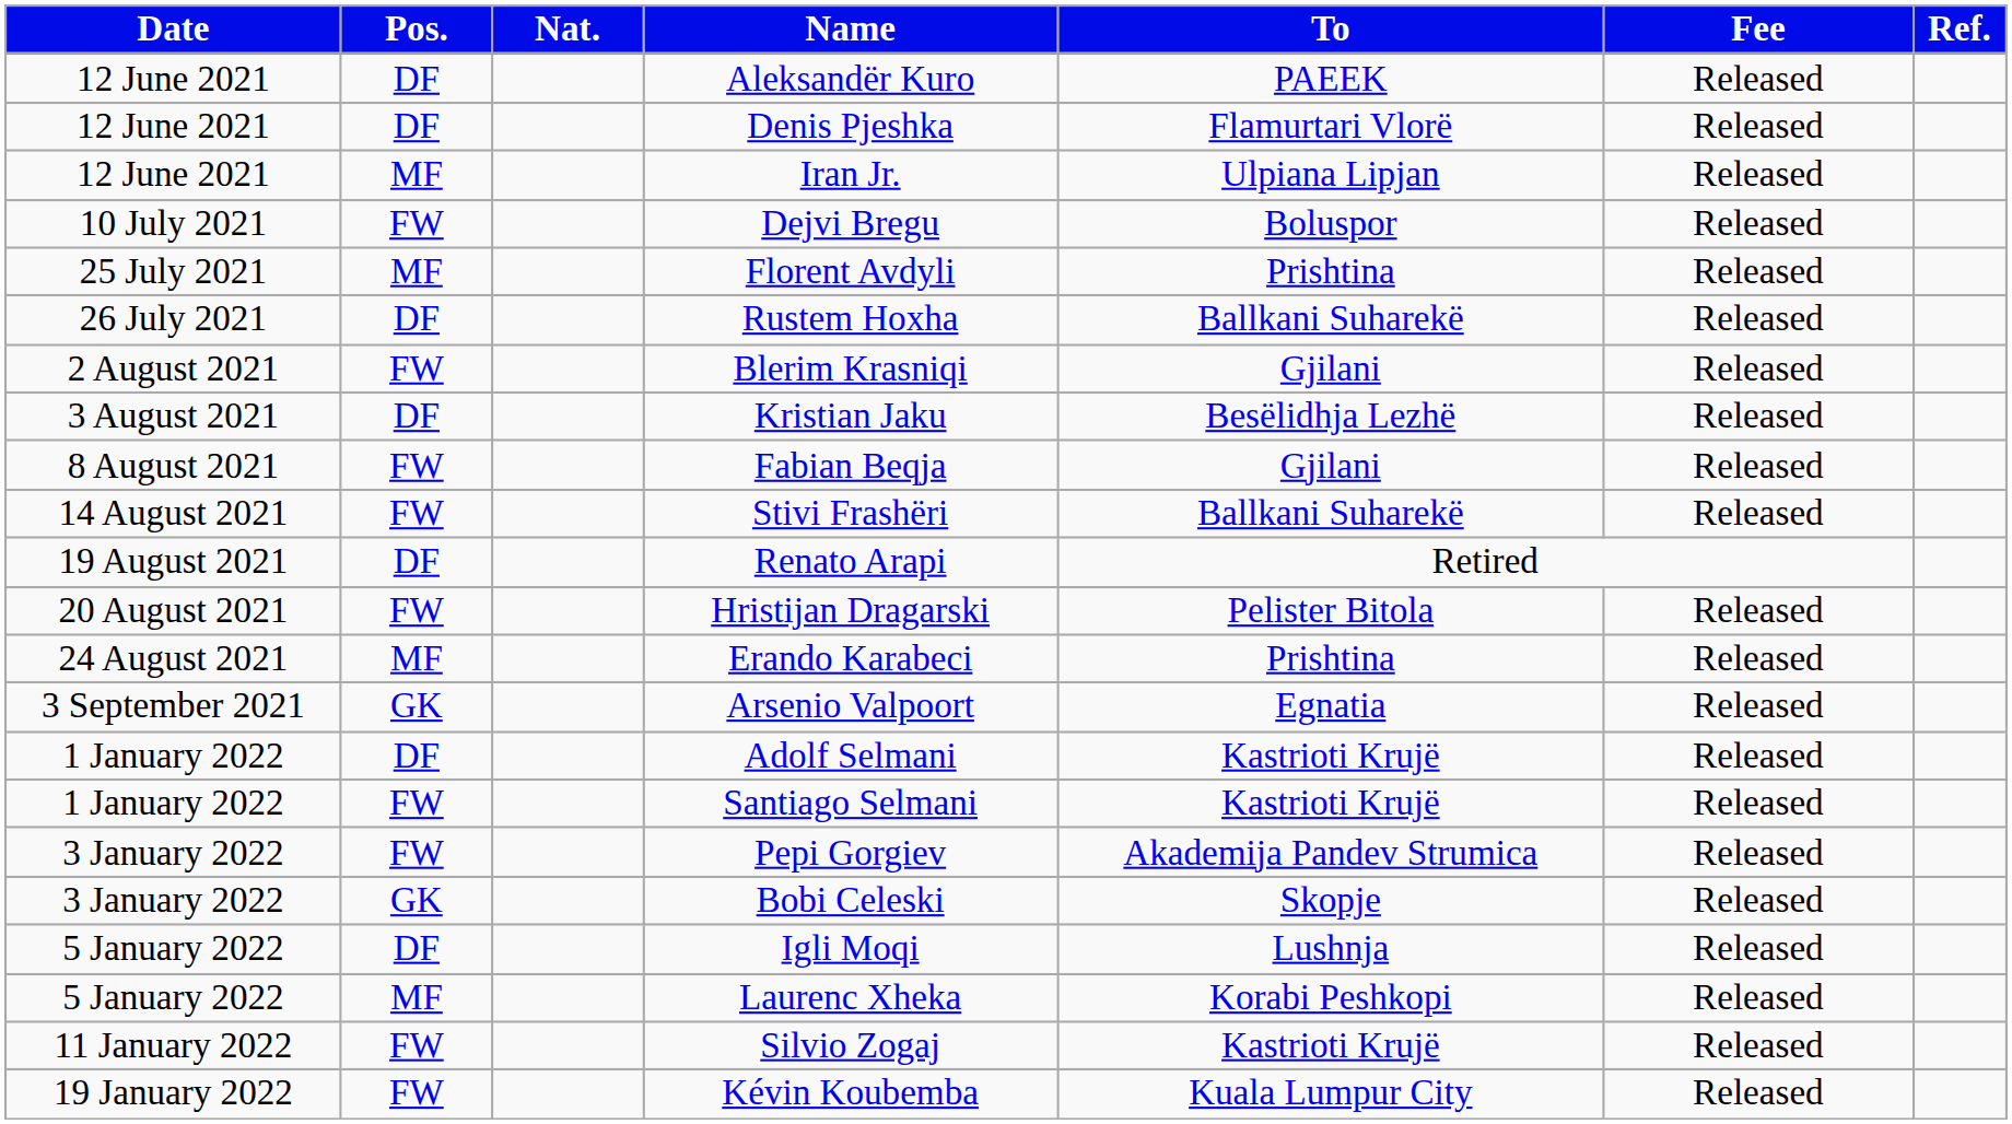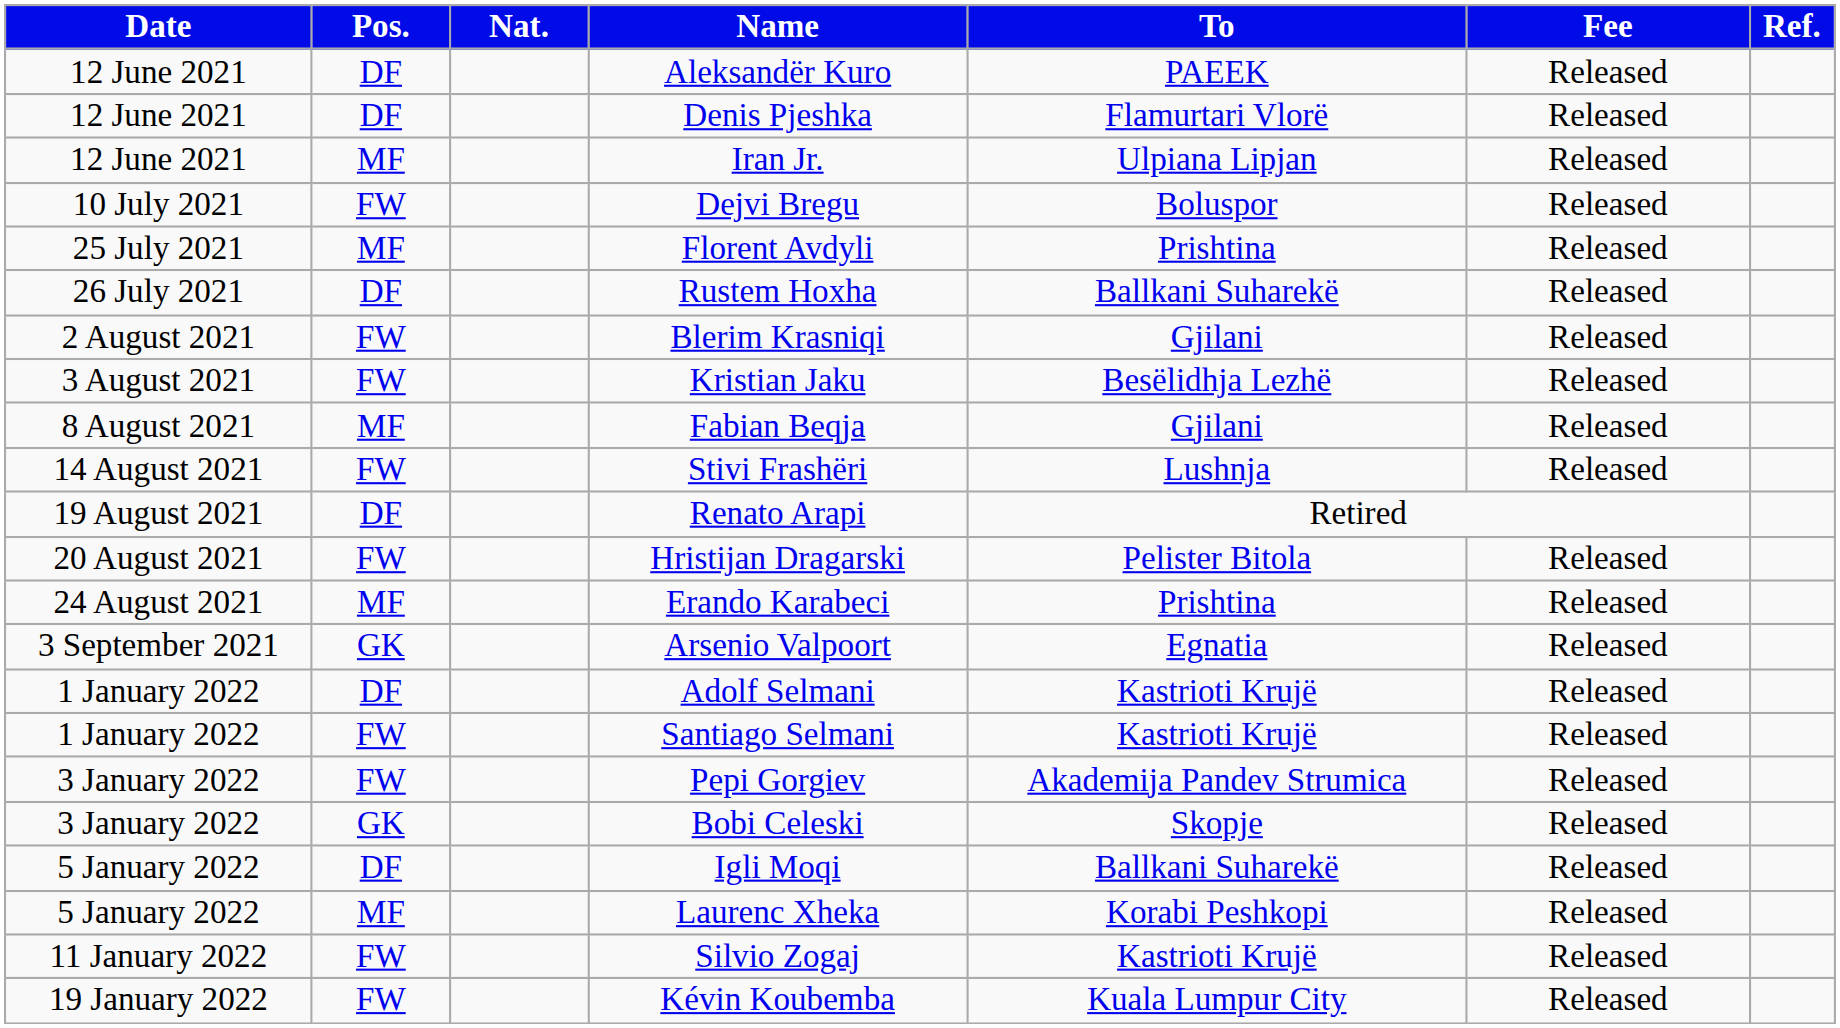Kristian Jaku | Pos.: DF -> FW
Fabian Beqja | Pos.: FW -> MF
Stivi Frashëri | To: Ballkani Suharekë -> Lushnja
Igli Moqi | To: Lushnja -> Ballkani Suharekë
